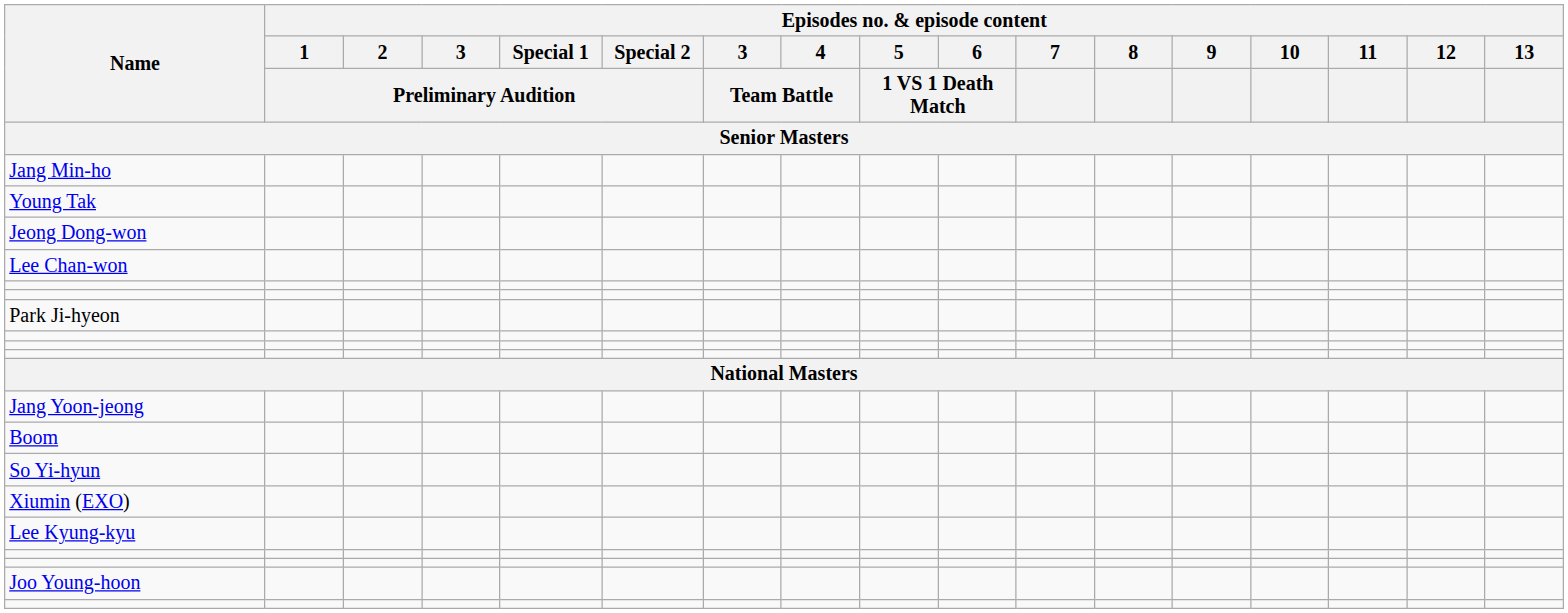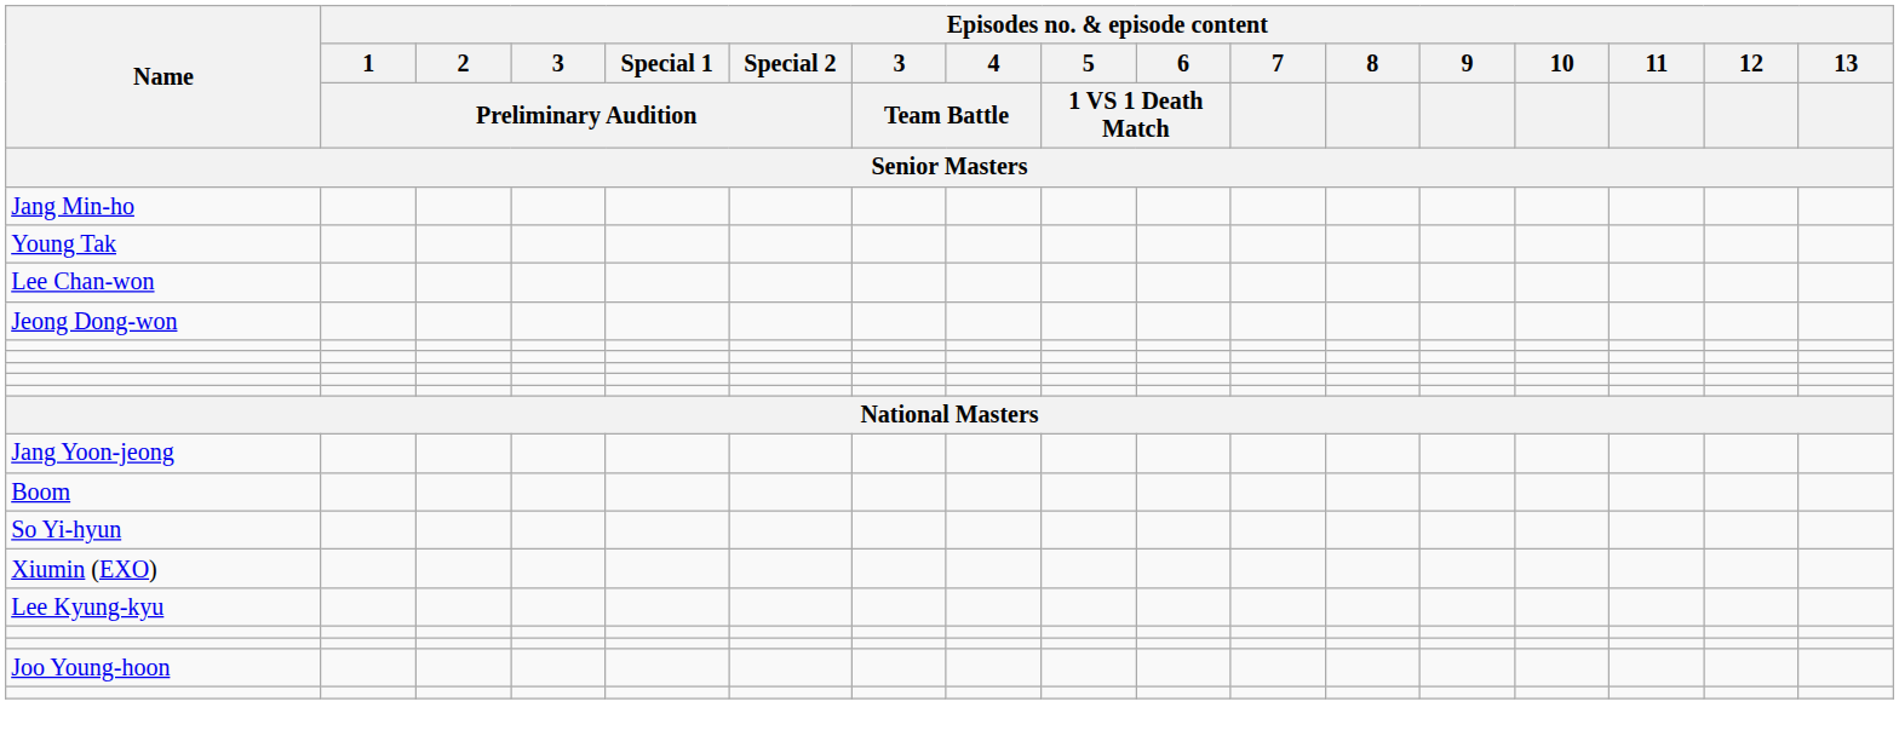rows swapped: Lee Chan-won <-> Jeong Dong-won
- row: Park Ji-hyeon
